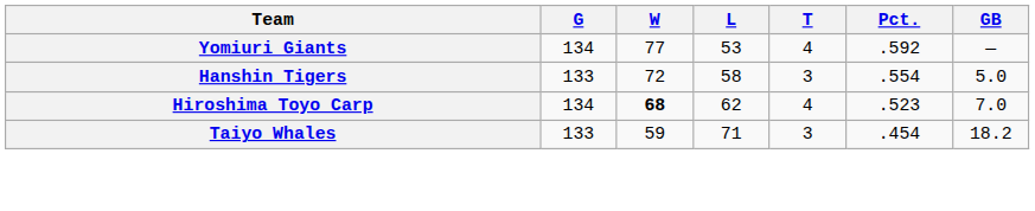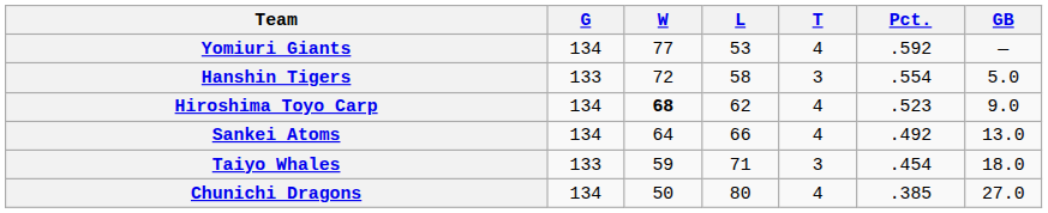Hiroshima Toyo Carp | GB: 7.0 -> 9.0
+ row: Sankei Atoms | 134 | 64 | 66 | 4 | .492 | 13.0
Taiyo Whales | GB: 18.2 -> 18.0
+ row: Chunichi Dragons | 134 | 50 | 80 | 4 | .385 | 27.0
